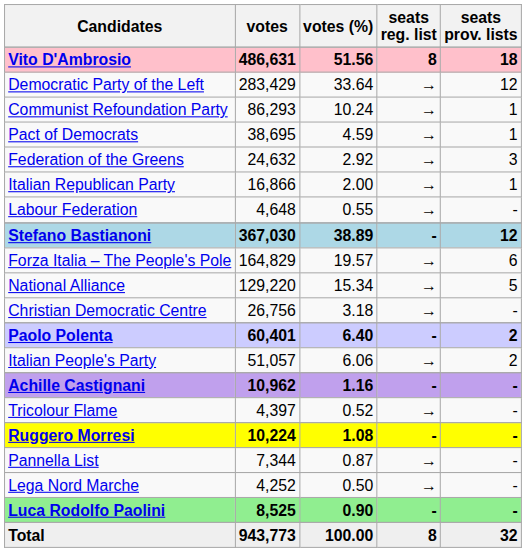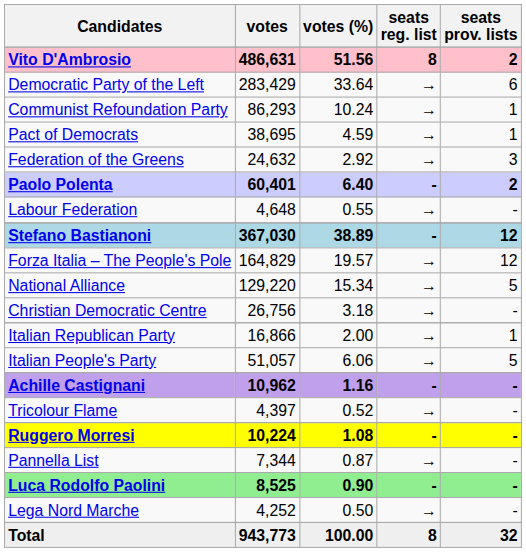Vito D'Ambrosio | seats prov. lists: 18 -> 2
Democratic Party of the Left | seats prov. lists: 12 -> 6
rows swapped: Italian Republican Party <-> Paolo Polenta
Forza Italia – The People's Pole | seats prov. lists: 6 -> 12
Italian People's Party | seats prov. lists: 2 -> 5
rows swapped: Luca Rodolfo Paolini <-> Lega Nord Marche
